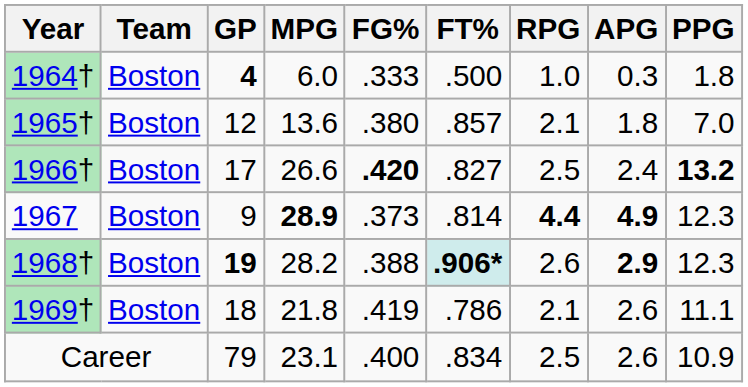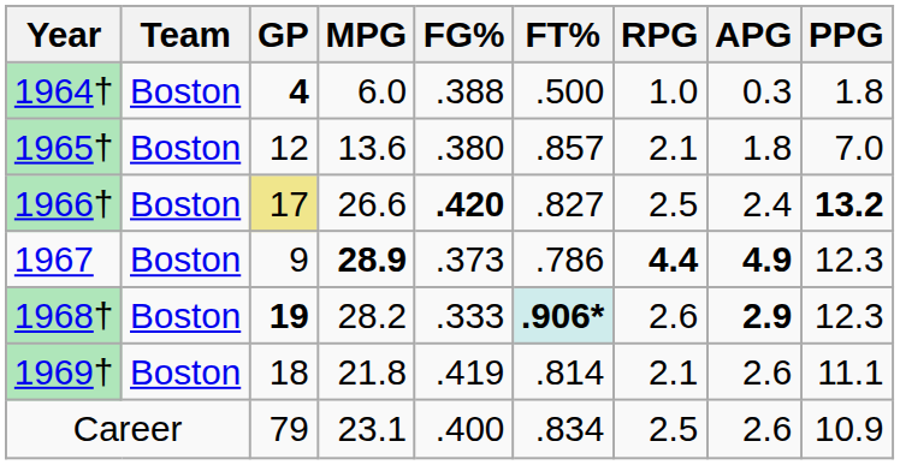1964† | FG%: .333 -> .388
1966† | GP: no background -> khaki background
1967 | FT%: .814 -> .786
1968† | FG%: .388 -> .333
1969† | FT%: .786 -> .814
